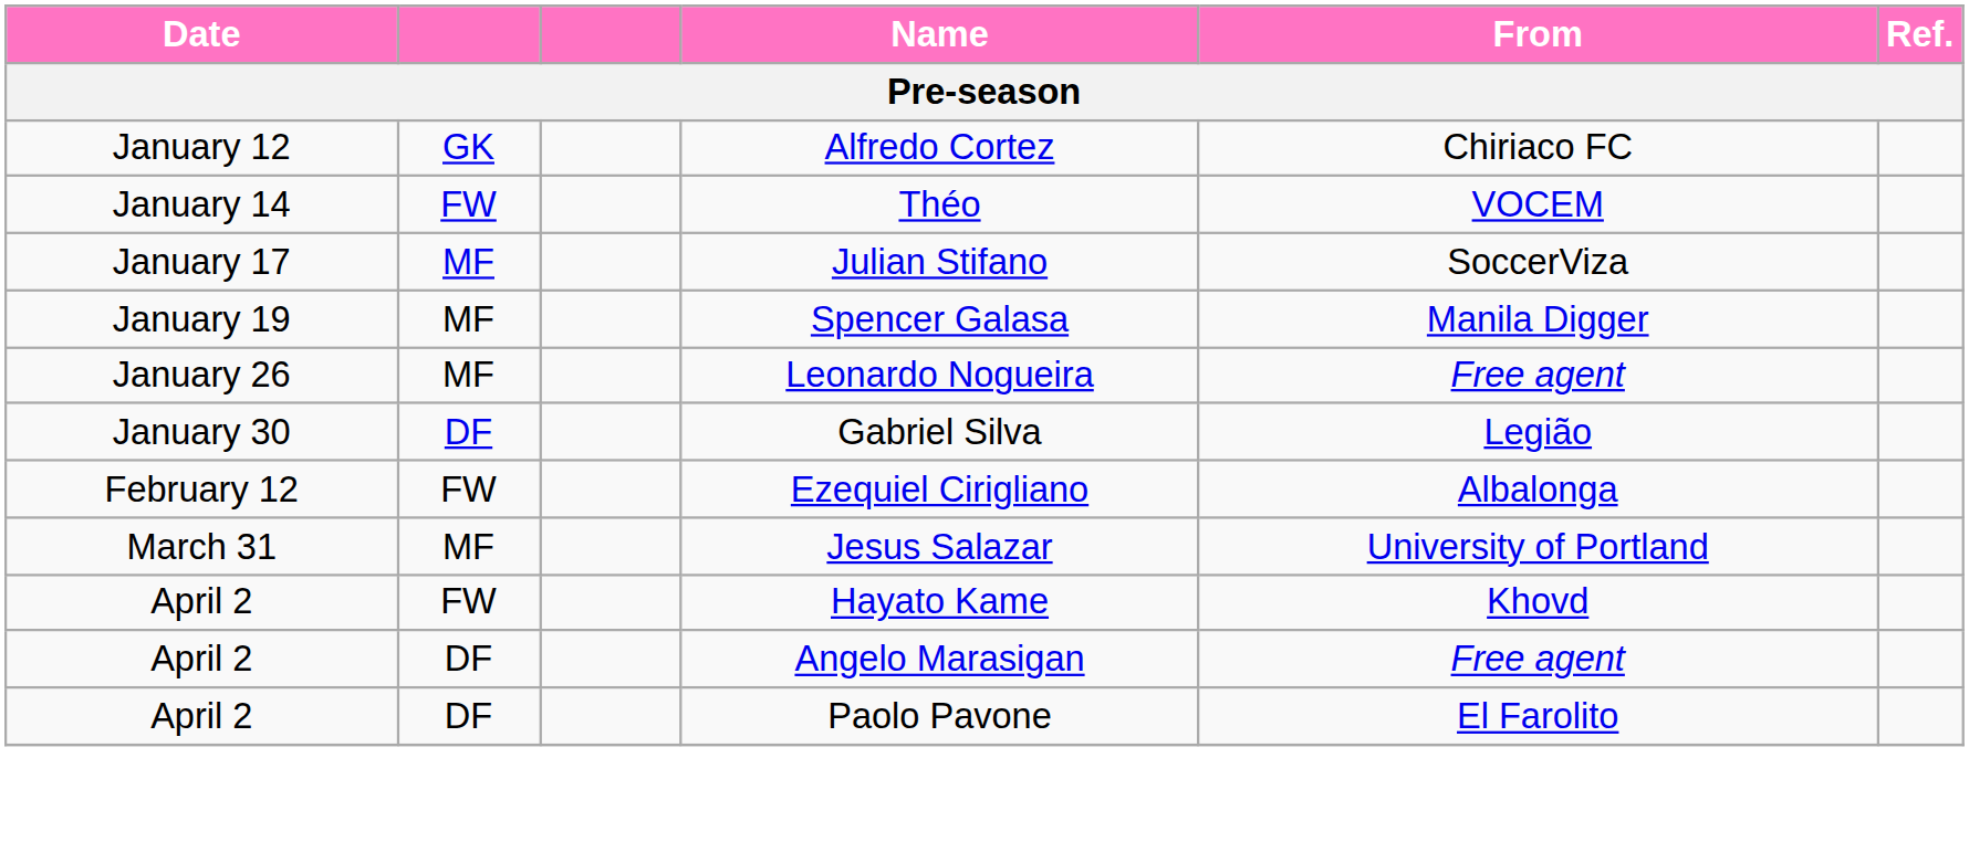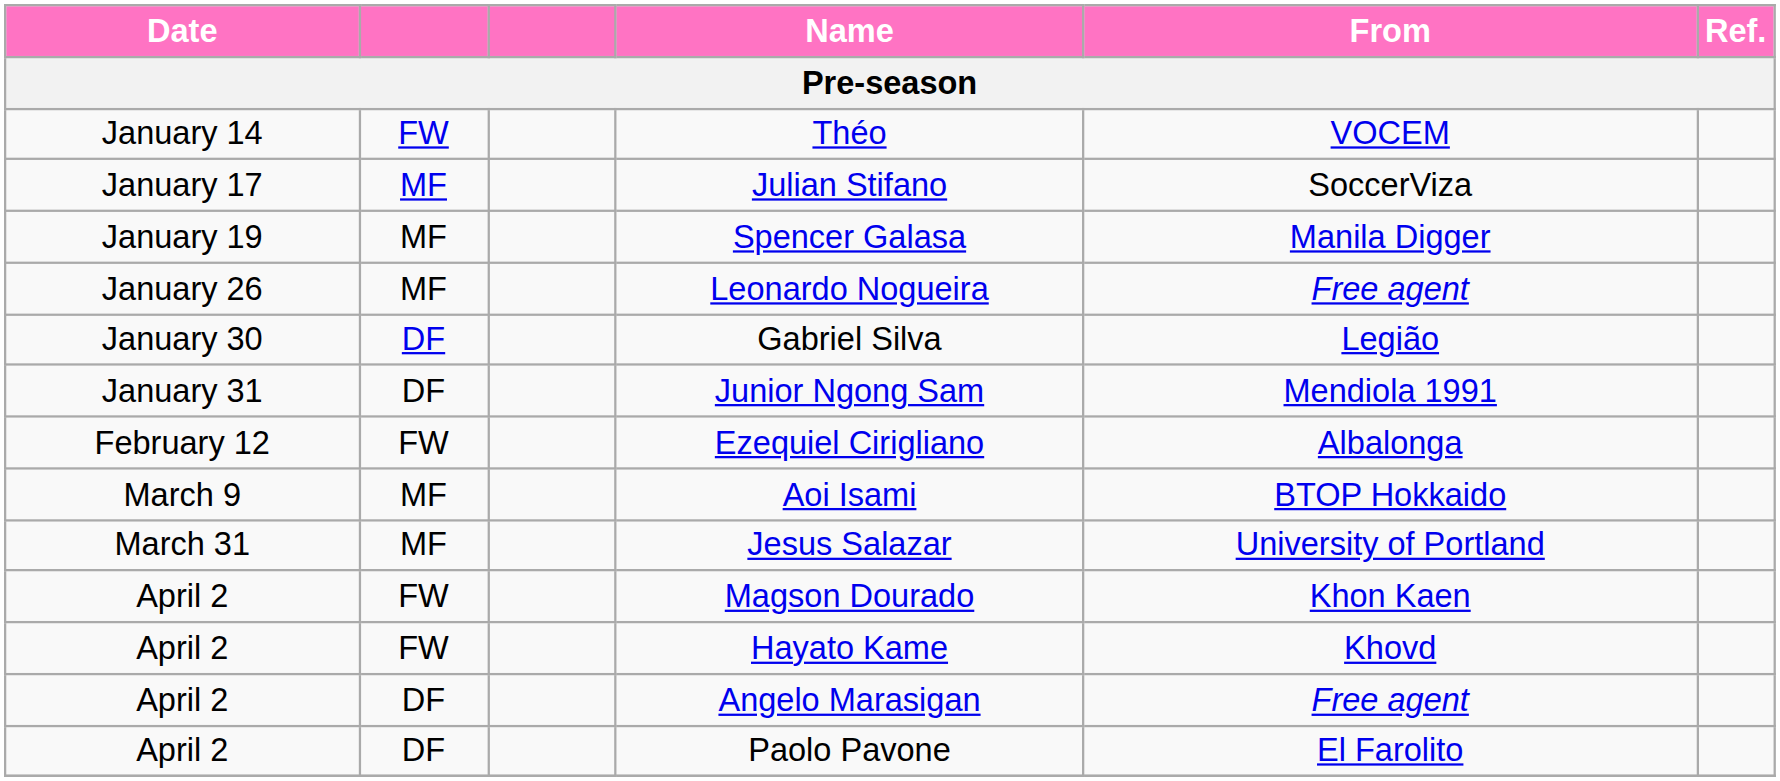- row: January 12 | GK | Alfredo Cortez | Chiriaco FC
+ row: January 31 | DF | Junior Ngong Sam | Mendiola 1991
+ row: March 9 | MF | Aoi Isami | BTOP Hokkaido
+ row: April 2 | FW | Magson Dourado | Khon Kaen
